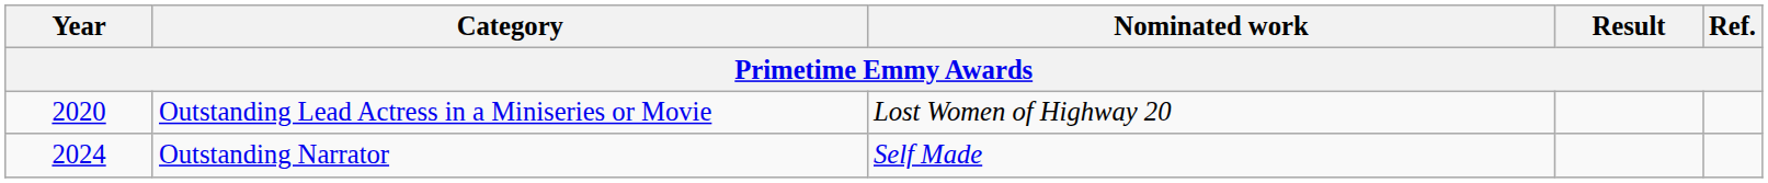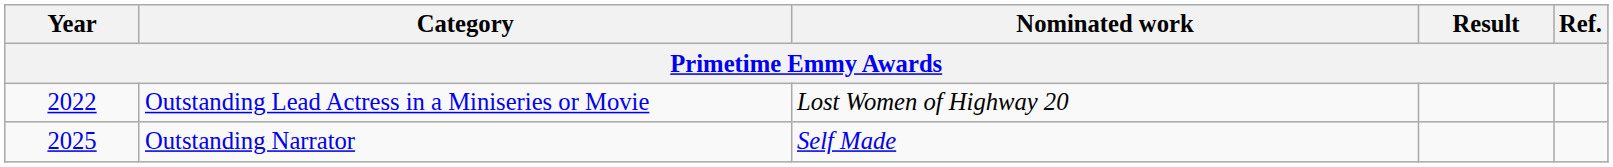Outstanding Lead Actress in a Miniseries or Movie | Year: 2020 -> 2022
Outstanding Narrator | Year: 2024 -> 2025
